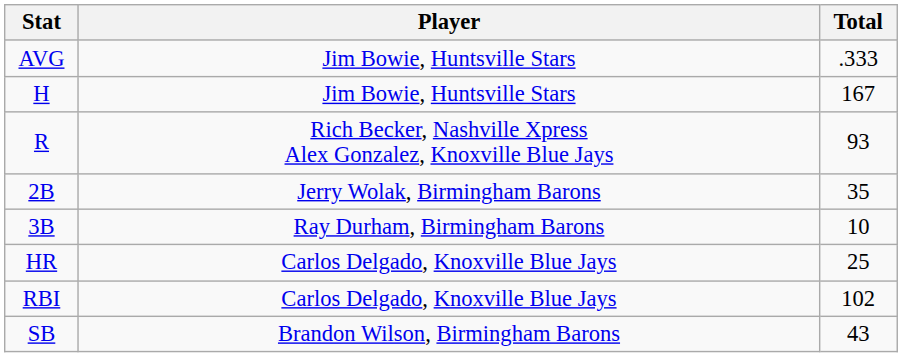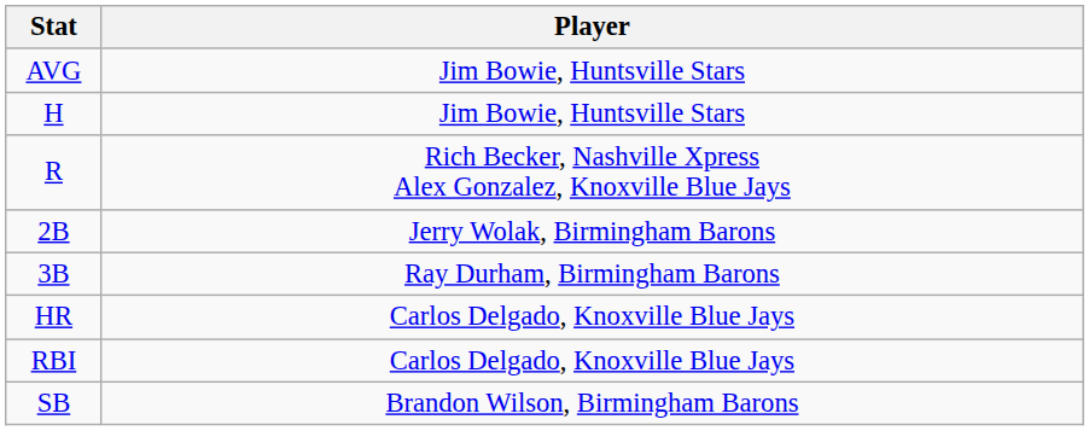- column: Total | .333 | 167 | 93 | 35 | 10 | 25 | 102 | 43
